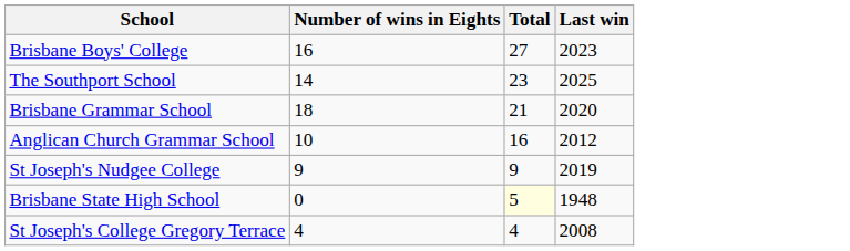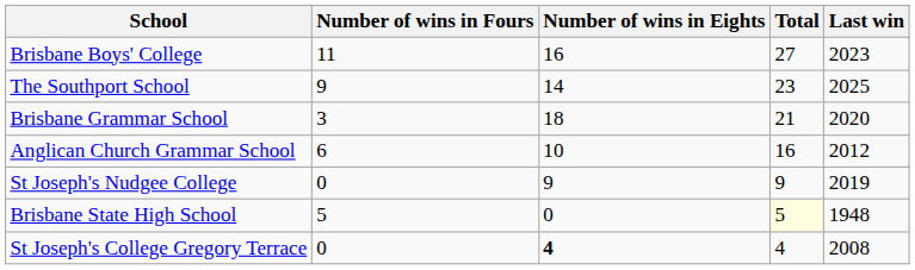+ column: Number of wins in Fours | 11 | 9 | 3 | 6 | 0 | 5 | 0
St Joseph's College Gregory Terrace | Number of wins in Eights: normal -> bold
